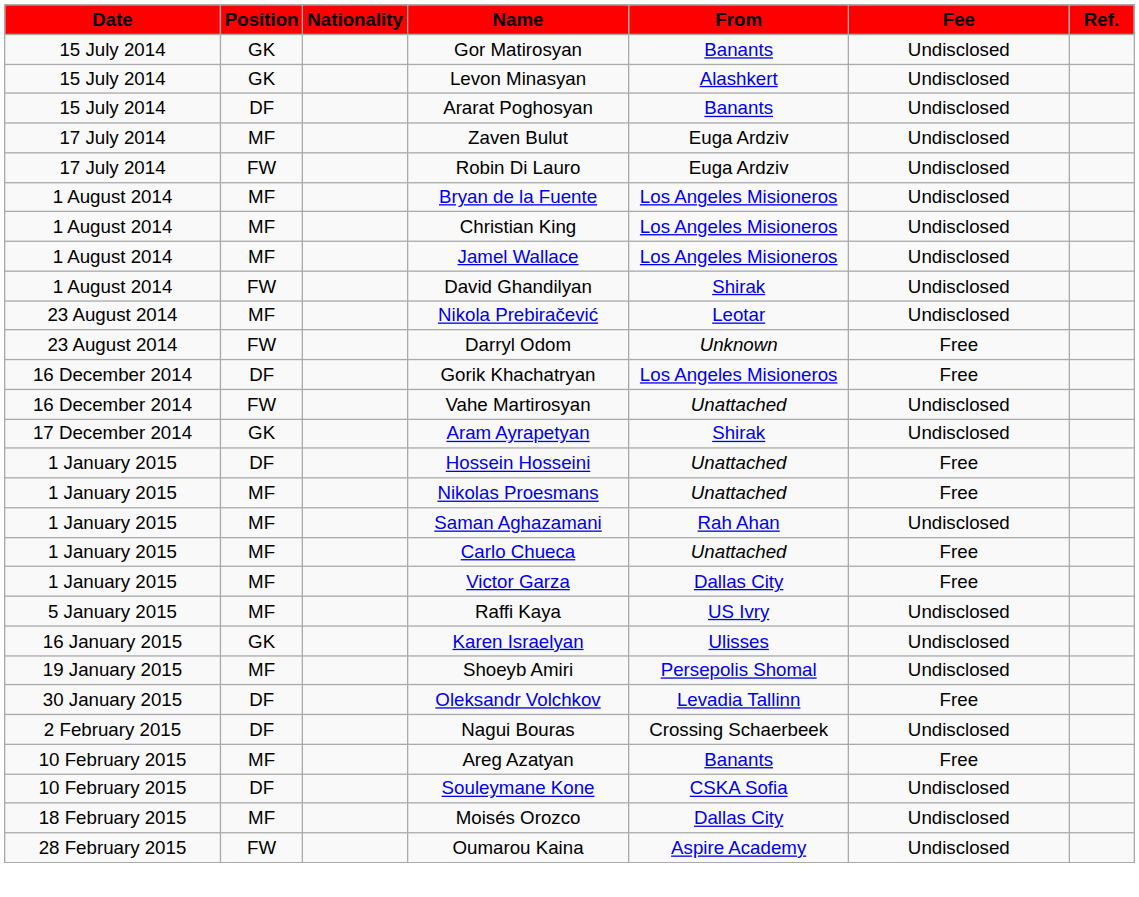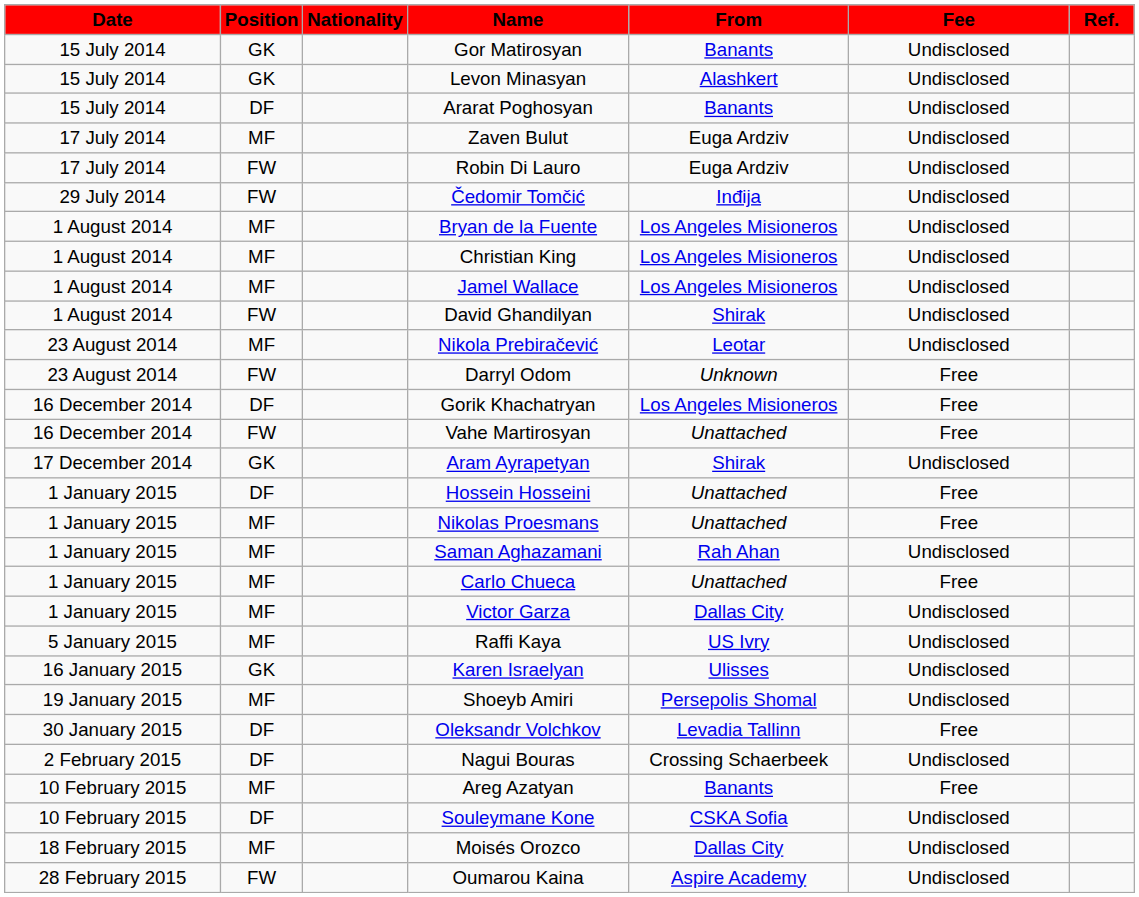+ row: 29 July 2014 | FW | Čedomir Tomčić | Inđija | Undisclosed
Vahe Martirosyan | Fee: Undisclosed -> Free
Victor Garza | Fee: Free -> Undisclosed
